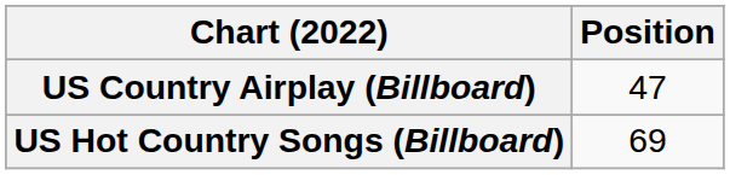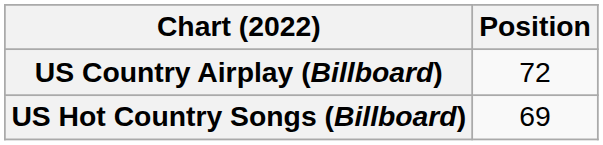US Country Airplay (Billboard) | Position: 47 -> 72
